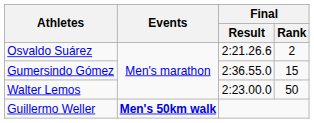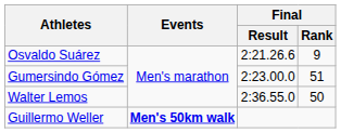Osvaldo Suárez | Final / Rank: 2 -> 9
Gumersindo Gómez | Final / Result: 2:36.55.0 -> 2:23.00.0
Gumersindo Gómez | Final / Rank: 15 -> 51
Walter Lemos | Final / Result: 2:23.00.0 -> 2:36.55.0
